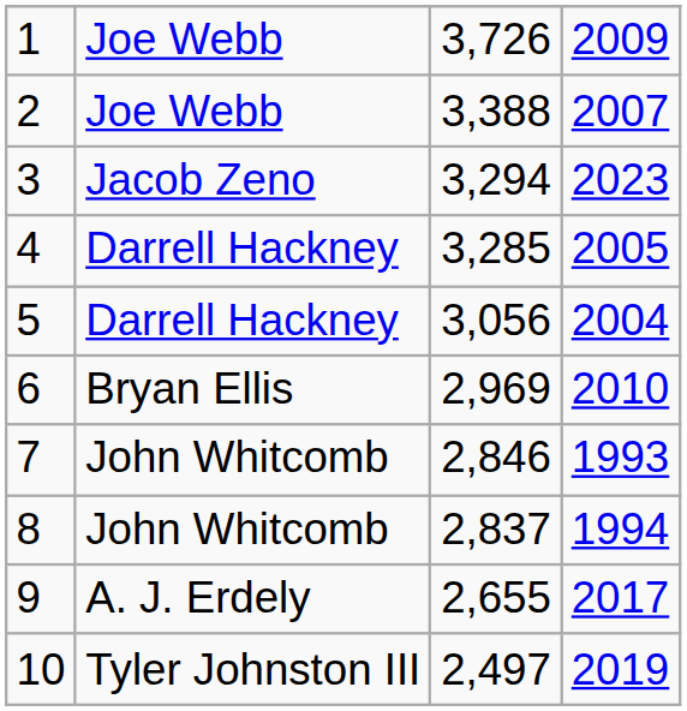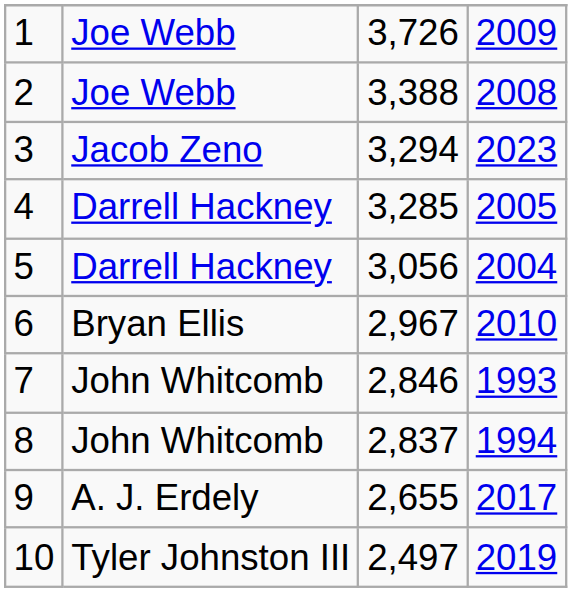2 | column 4: 2007 -> 2008
6 | column 3: 2,969 -> 2,967
